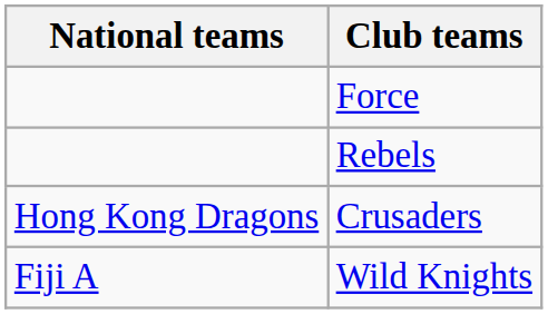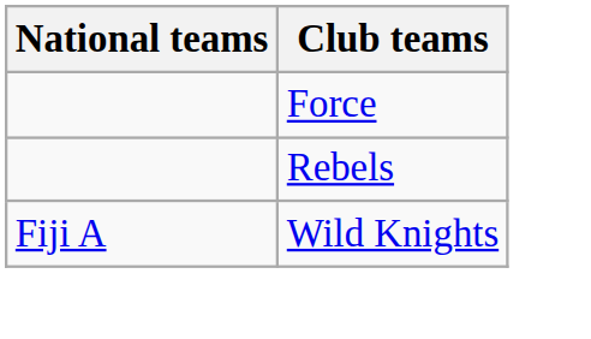- row: Hong Kong Dragons | Crusaders
